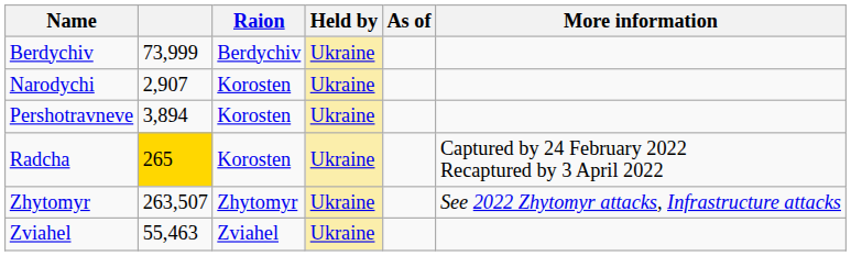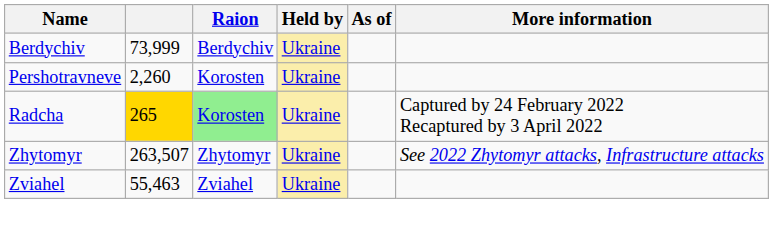- row: Narodychi | 2,907 | Korosten | Ukraine
Pershotravneve | column 2: 3,894 -> 2,260
Radcha | Raion: no background -> lightgreen background
